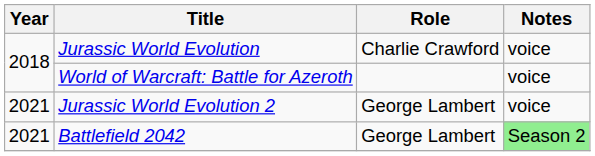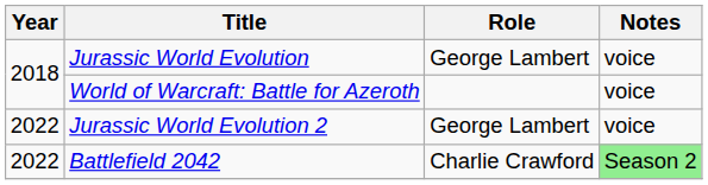Jurassic World Evolution | Role: Charlie Crawford -> George Lambert
Jurassic World Evolution 2 | Year: 2021 -> 2022
Battlefield 2042 | Year: 2021 -> 2022
Battlefield 2042 | Role: George Lambert -> Charlie Crawford
